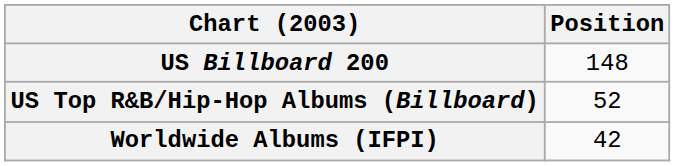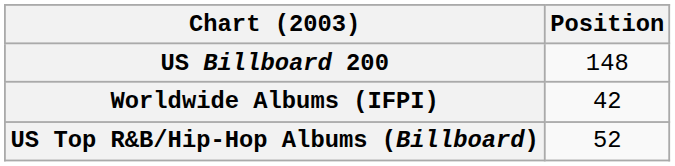rows swapped: US Top R&B/Hip-Hop Albums (Billboard) <-> Worldwide Albums (IFPI)
